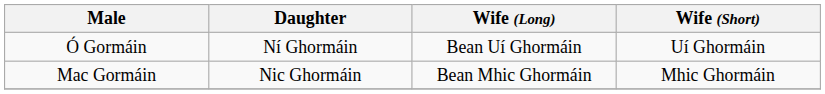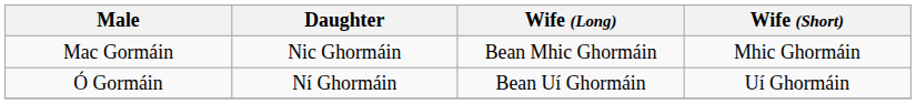rows swapped: Mac Gormáin <-> Ó Gormáin
